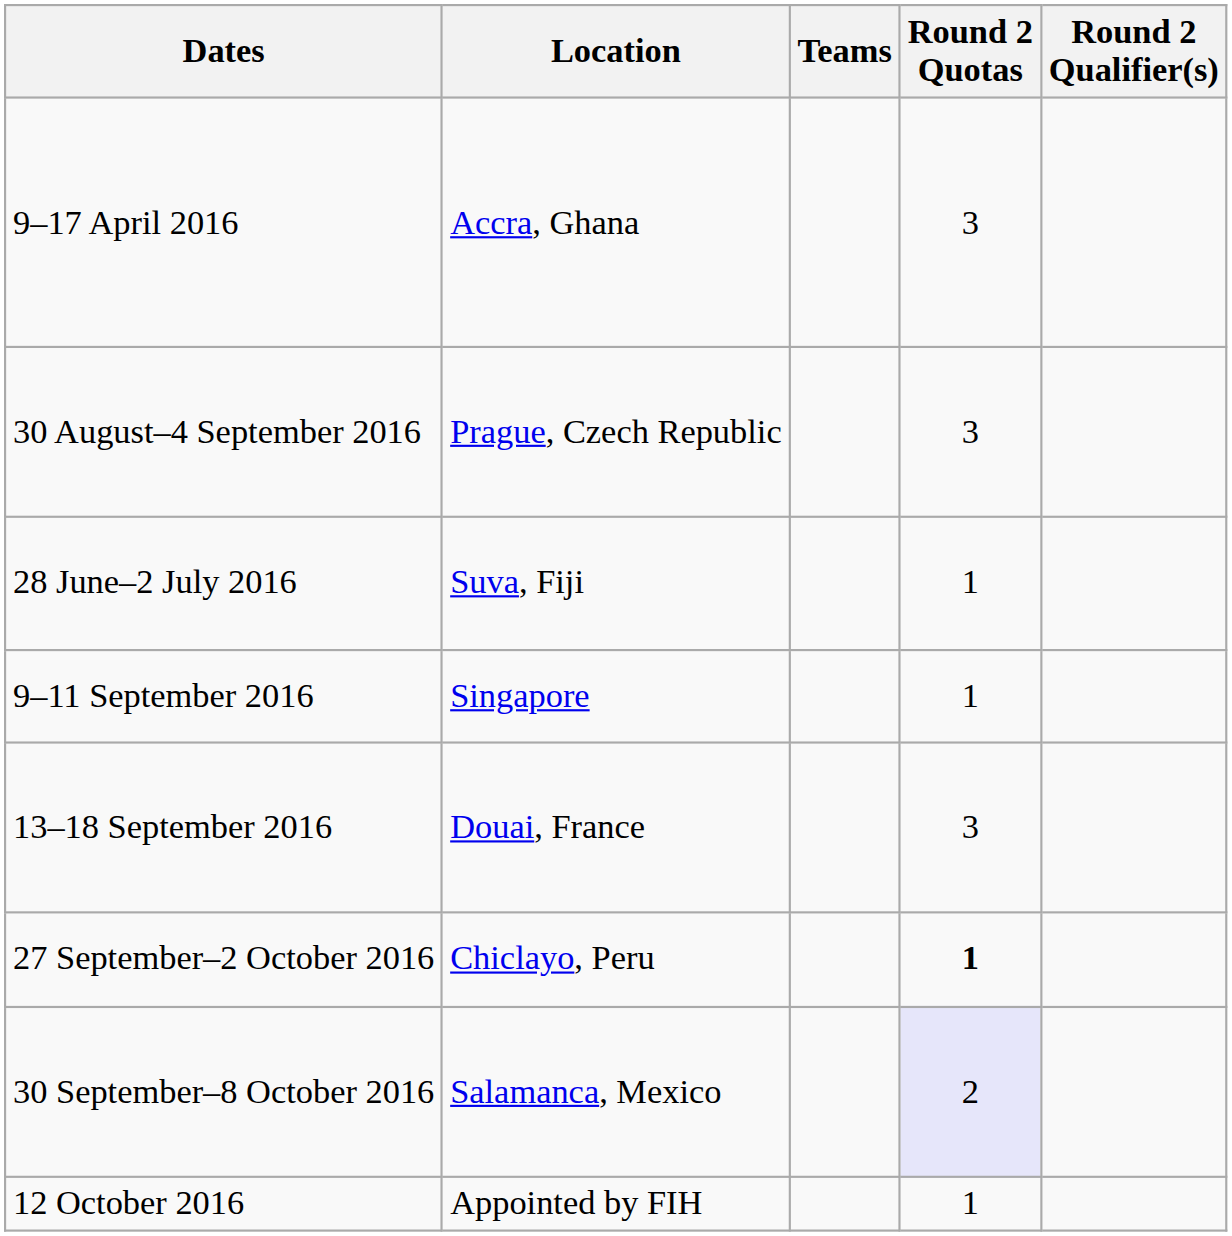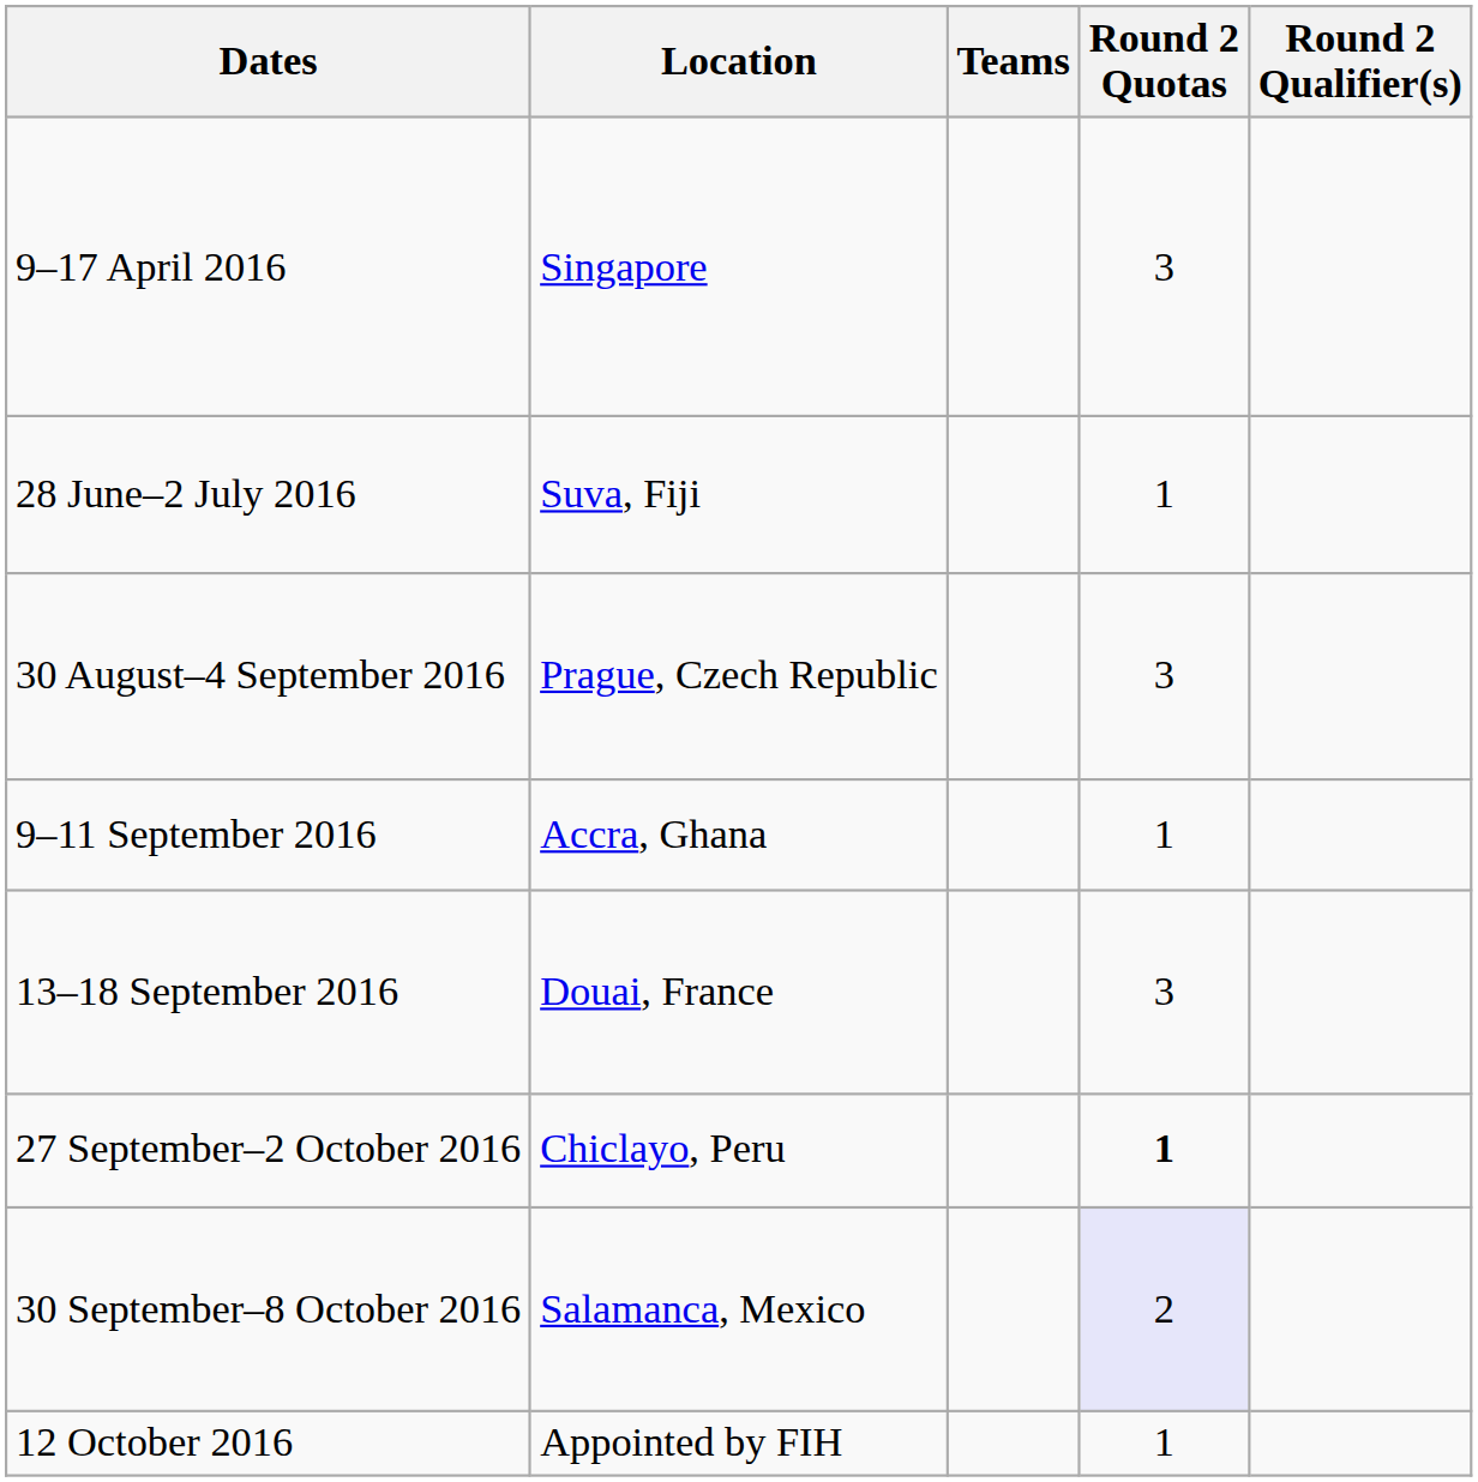9–17 April 2016 | Location: Accra, Ghana -> Singapore
rows swapped: 28 June–2 July 2016 <-> 30 August–4 September 2016
9–11 September 2016 | Location: Singapore -> Accra, Ghana
